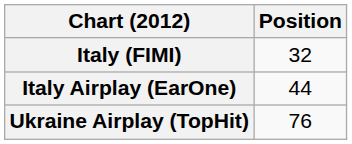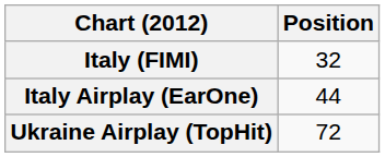Ukraine Airplay (TopHit) | Position: 76 -> 72
